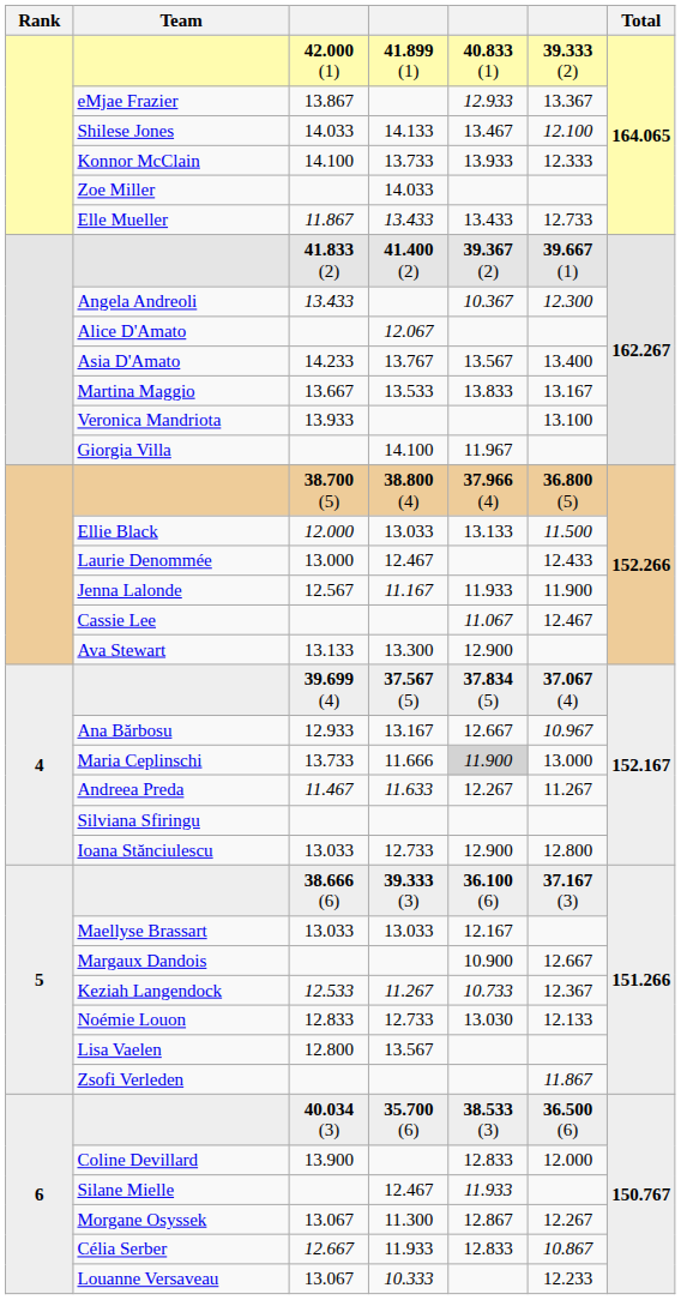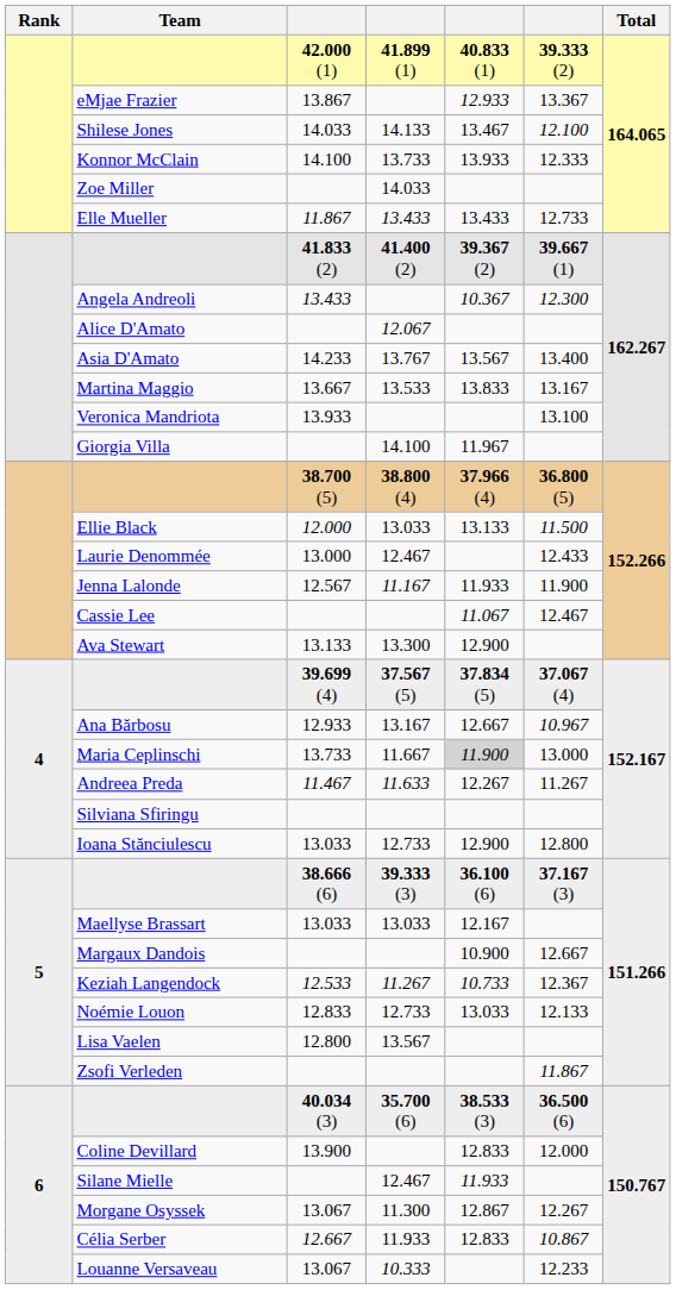Maria Ceplinschi | column 4: 11.666 -> 11.667
Noémie Louon | column 5: 13.030 -> 13.033
